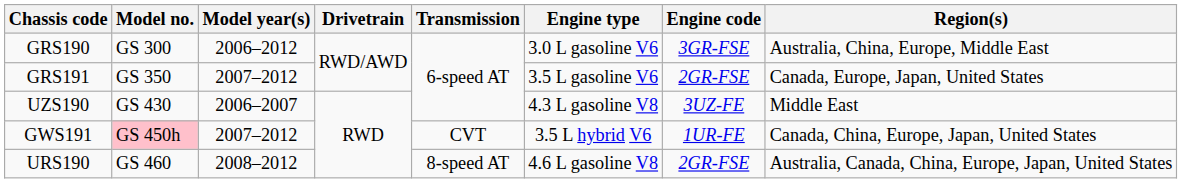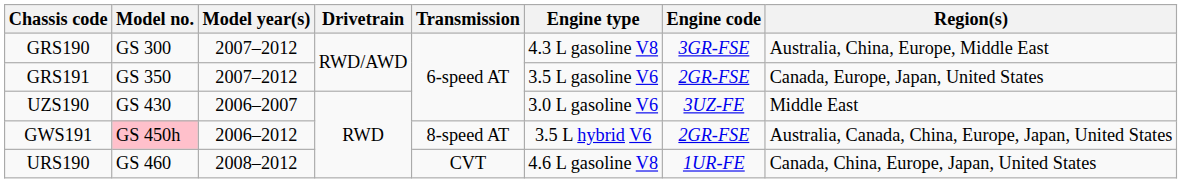GRS190 | Model year(s): 2006–2012 -> 2007–2012
GRS190 | Engine type: 3.0 L gasoline V6 -> 4.3 L gasoline V8
UZS190 | Engine type: 4.3 L gasoline V8 -> 3.0 L gasoline V6
GWS191 | Model year(s): 2007–2012 -> 2006–2012
GWS191 | Transmission: CVT -> 8-speed AT
GWS191 | Engine code: 1UR-FE -> 2GR-FSE
GWS191 | Region(s): Canada, China, Europe, Japan, United States -> Australia, Canada, China, Europe, Japan, United States
URS190 | Transmission: 8-speed AT -> CVT
URS190 | Engine code: 2GR-FSE -> 1UR-FE
URS190 | Region(s): Australia, Canada, China, Europe, Japan, United States -> Canada, China, Europe, Japan, United States
